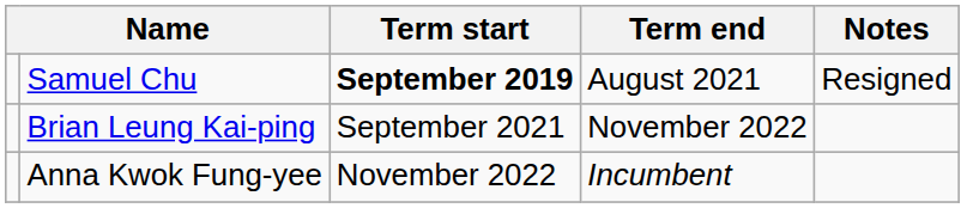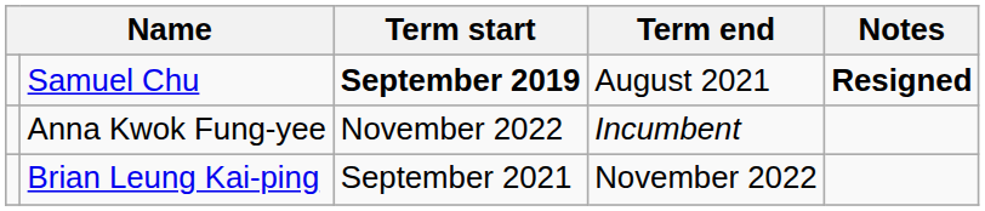Samuel Chu | Notes: normal -> bold
rows swapped: Brian Leung Kai-ping <-> Anna Kwok Fung-yee
